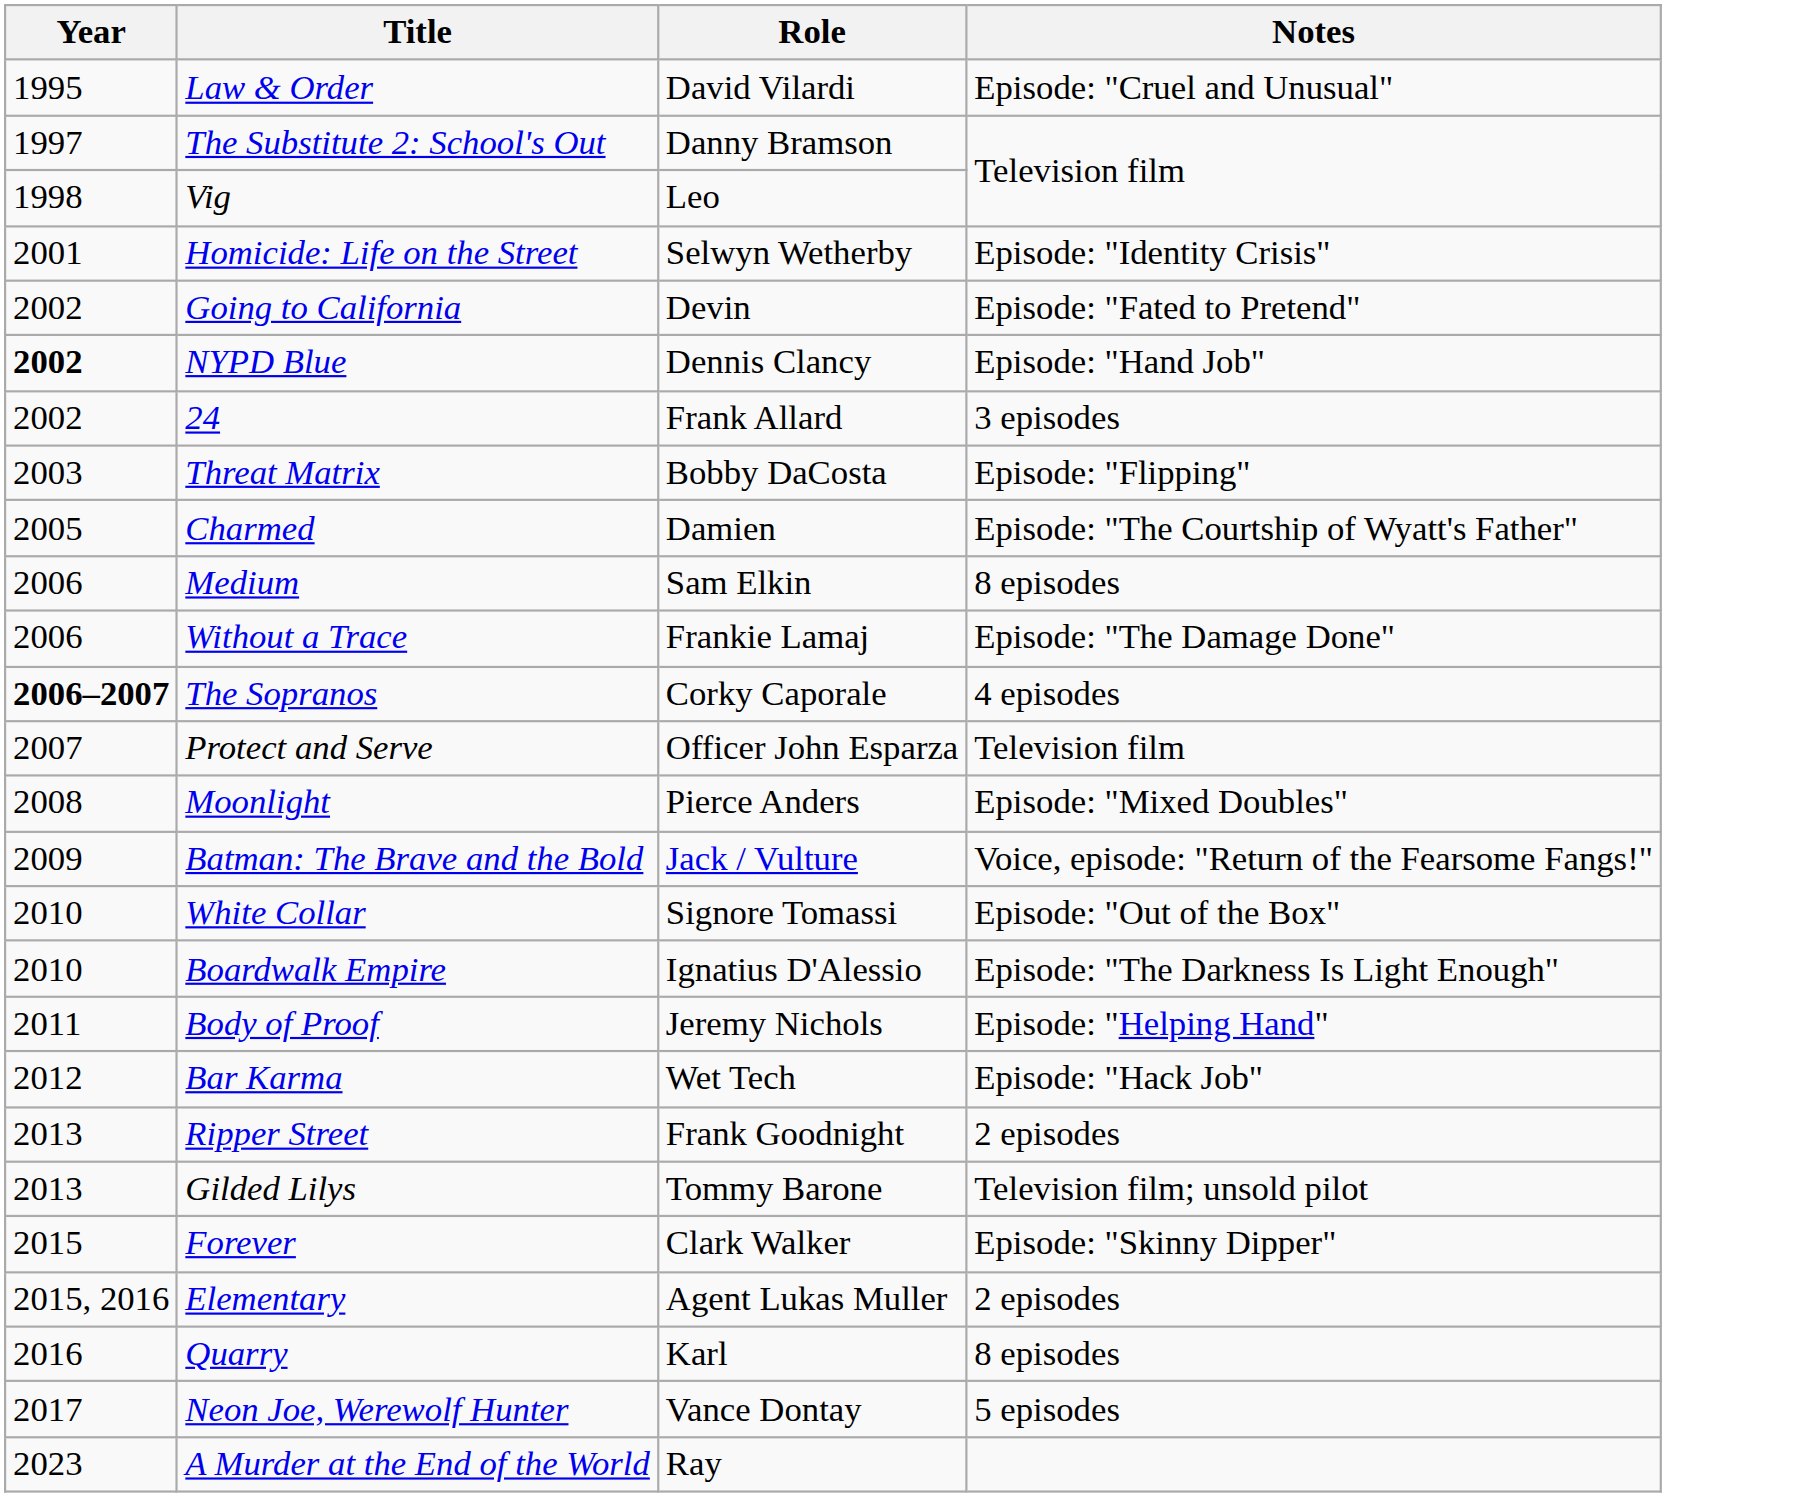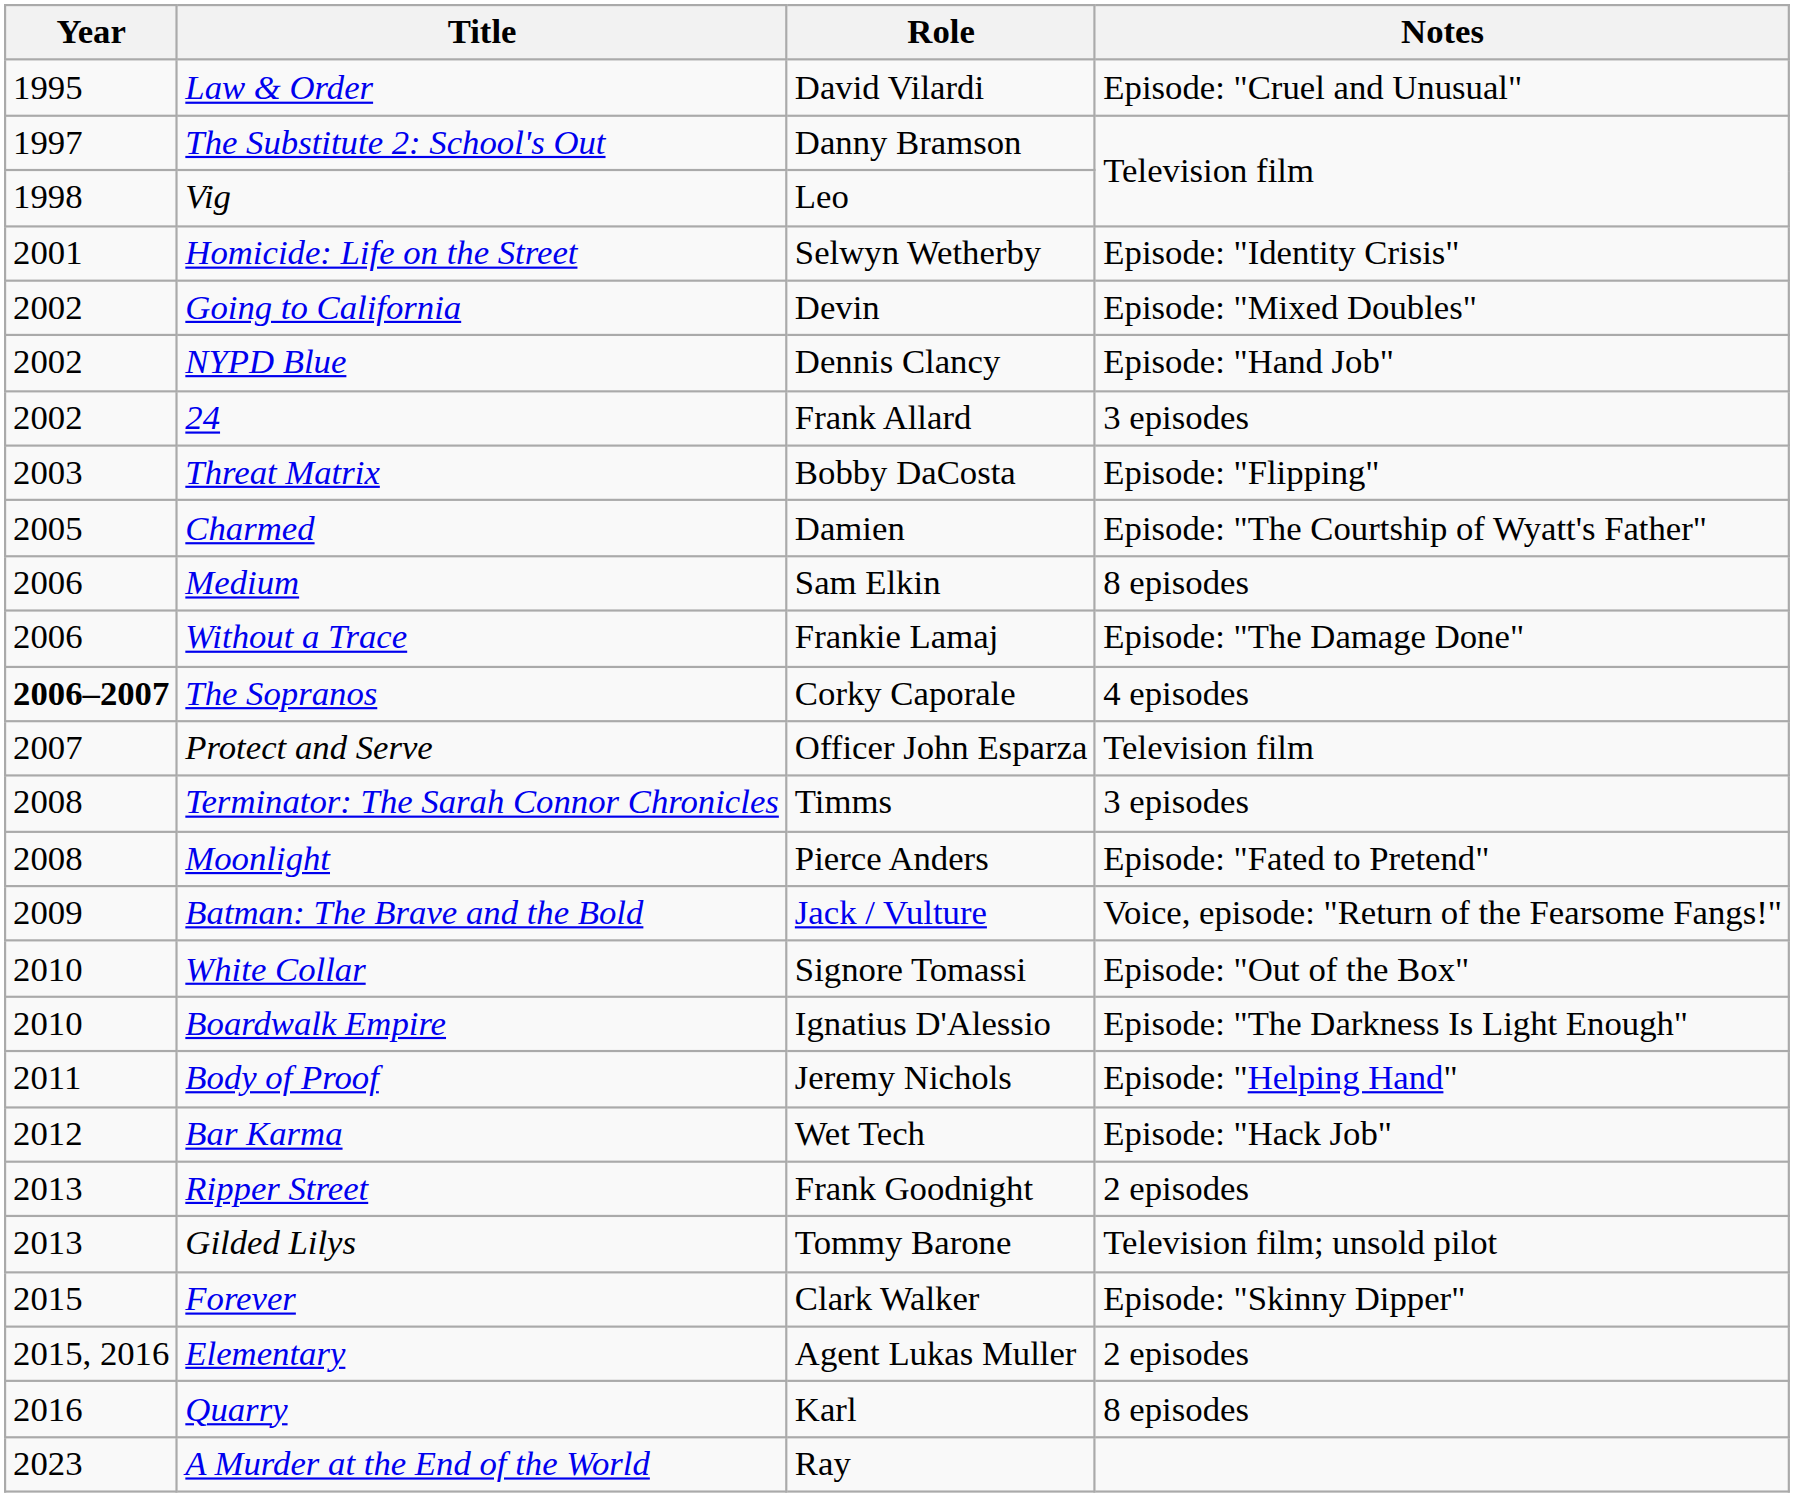Going to California | Notes: Episode: "Fated to Pretend" -> Episode: "Mixed Doubles"
NYPD Blue | Year: bold -> normal
+ row: 2008 | Terminator: The Sarah Connor Chronicles | Timms | 3 episodes
Moonlight | Notes: Episode: "Mixed Doubles" -> Episode: "Fated to Pretend"
- row: 2017 | Neon Joe, Werewolf Hunter | Vance Dontay | 5 episodes
